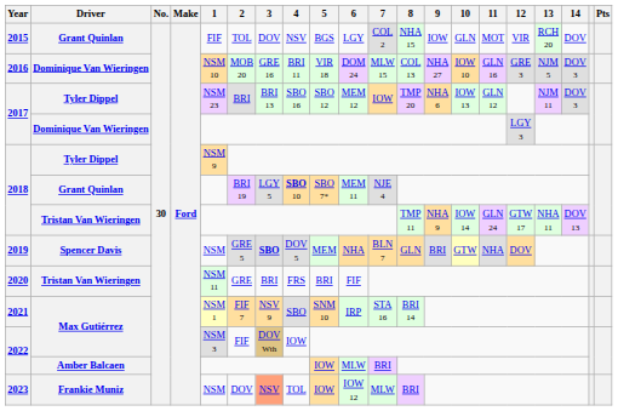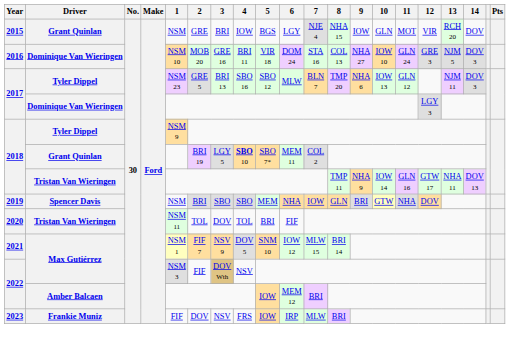2015 | 1: FIF -> NSM
2015 | 2: TOL -> GRE
2015 | 3: DOV -> BRI
2015 | 4: NSV -> IOW
2015 | 7: COL 2 -> NJE 4
2016 | 7: MLW 15 -> STA 16
2016 | 11: GLN 16 -> GLN 24
2017 / Tyler Dippel | 2: BRI -> GRE 5
2017 / Tyler Dippel | 6: MEM 12 -> MLW
2017 / Tyler Dippel | 7: IOW -> BLN 7
2018 / Grant Quinlan | 7: NJE 4 -> COL 2
2018 / Tristan Van Wieringen | 11: GLN 24 -> GLN 16
2019 | 2: GRE 5 -> BRI
2019 | 3: bold -> normal
2019 | 4: DOV 5 -> SBO
2019 | 7: BLN 7 -> IOW
2020 | 2: GRE -> TOL
2020 | 3: BRI -> DOV
2020 | 4: FRS -> TOL
2021 | 4: SBO -> DOV 5
2021 | 6: IRP -> IOW 12
2021 | 7: STA 16 -> MLW 15
2022 / Max Gutiérrez | 4: IOW -> NSV
2022 / Amber Balcaen | 6: MLW -> MEM 12
2023 | 1: NSM -> FIF
2023 | 3: lightsalmon background -> no background
2023 | 4: TOL -> FRS
2023 | 6: IOW 12 -> IRP
